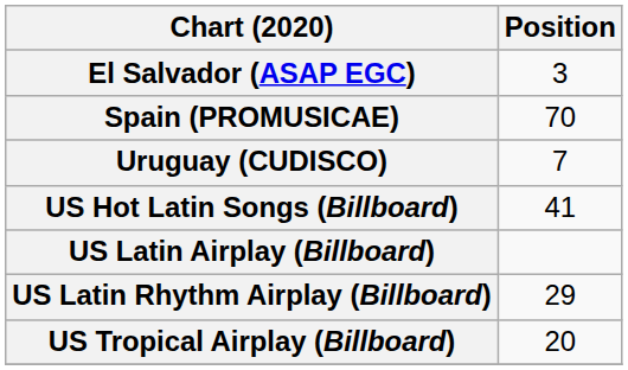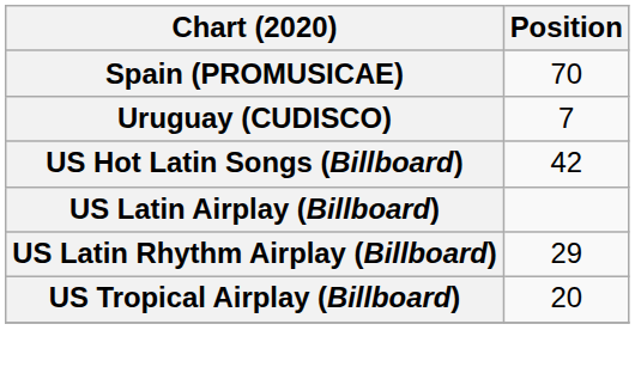- row: El Salvador (ASAP EGC) | 3
US Hot Latin Songs (Billboard) | Position: 41 -> 42
